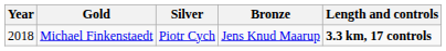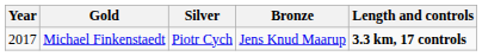Michael Finkenstaedt | Year: 2018 -> 2017
